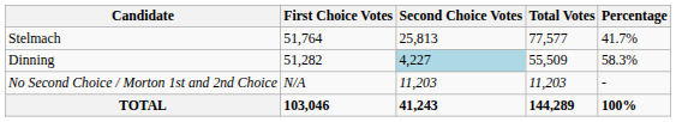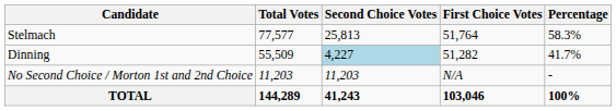columns swapped: First Choice Votes <-> Total Votes
Stelmach | Percentage: 41.7% -> 58.3%
Dinning | Percentage: 58.3% -> 41.7%
